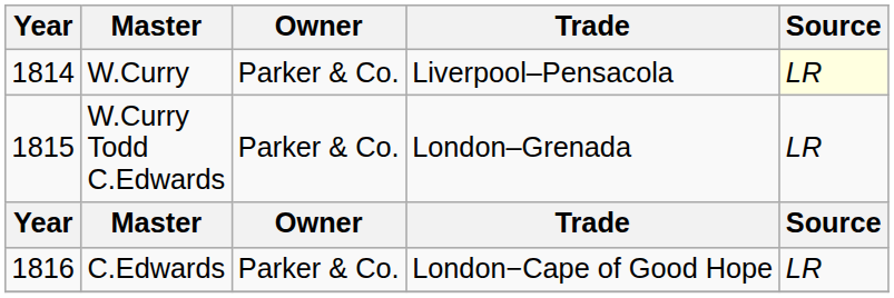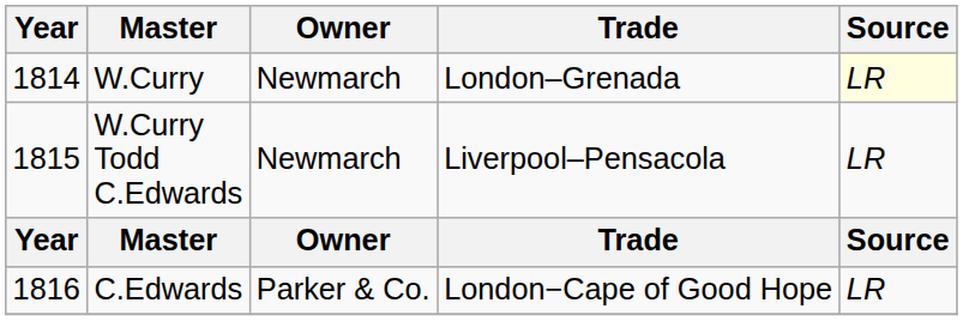W.Curry | Owner: Parker & Co. -> Newmarch
W.Curry | Trade: Liverpool–Pensacola -> London–Grenada
W.Curry Todd C.Edwards | Owner: Parker & Co. -> Newmarch
W.Curry Todd C.Edwards | Trade: London–Grenada -> Liverpool–Pensacola
